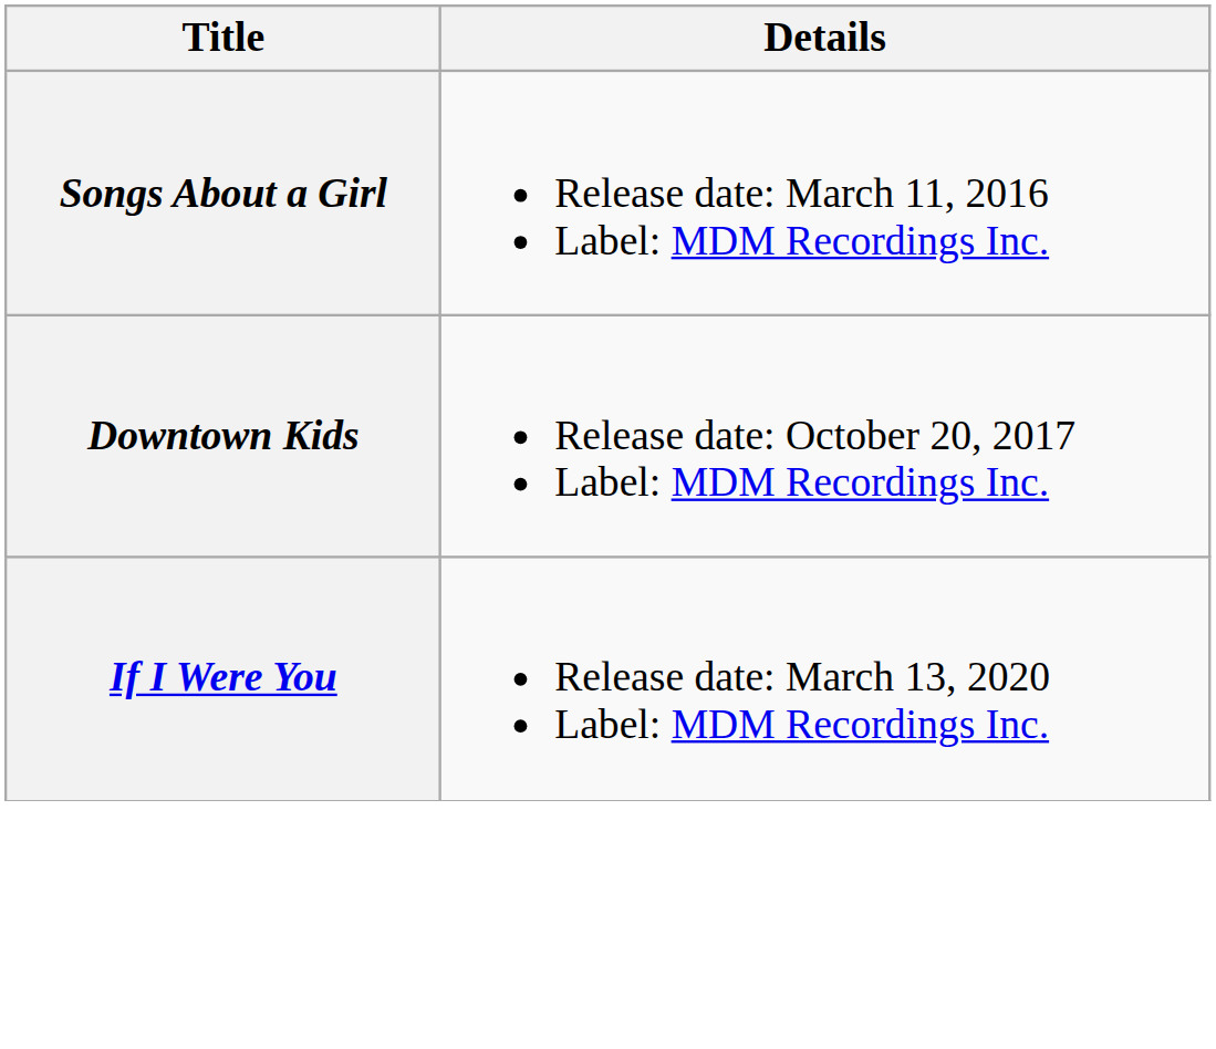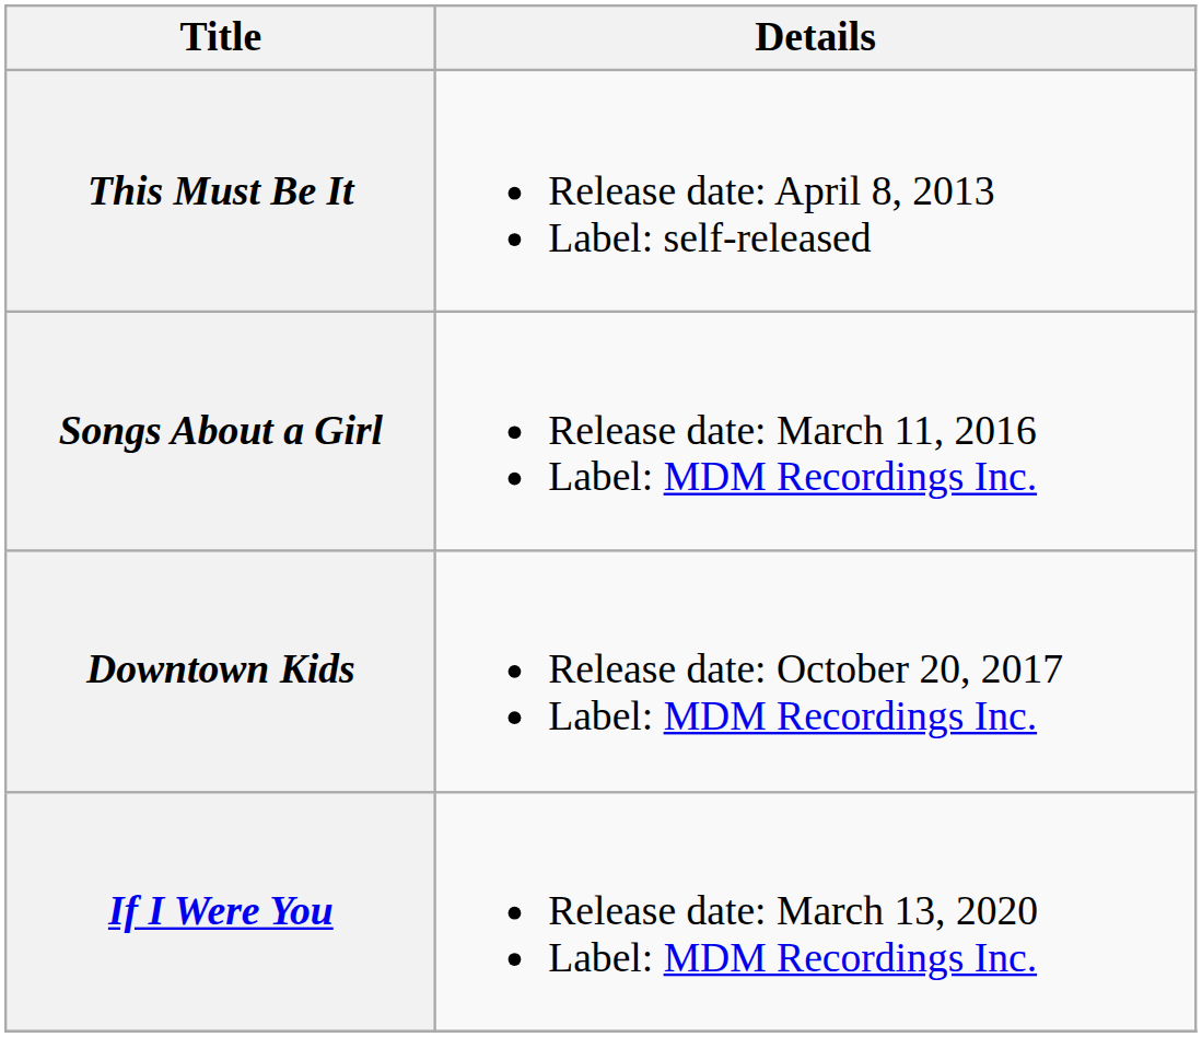+ row: This Must Be It | Release date: April 8, 2013 Label: self-released
